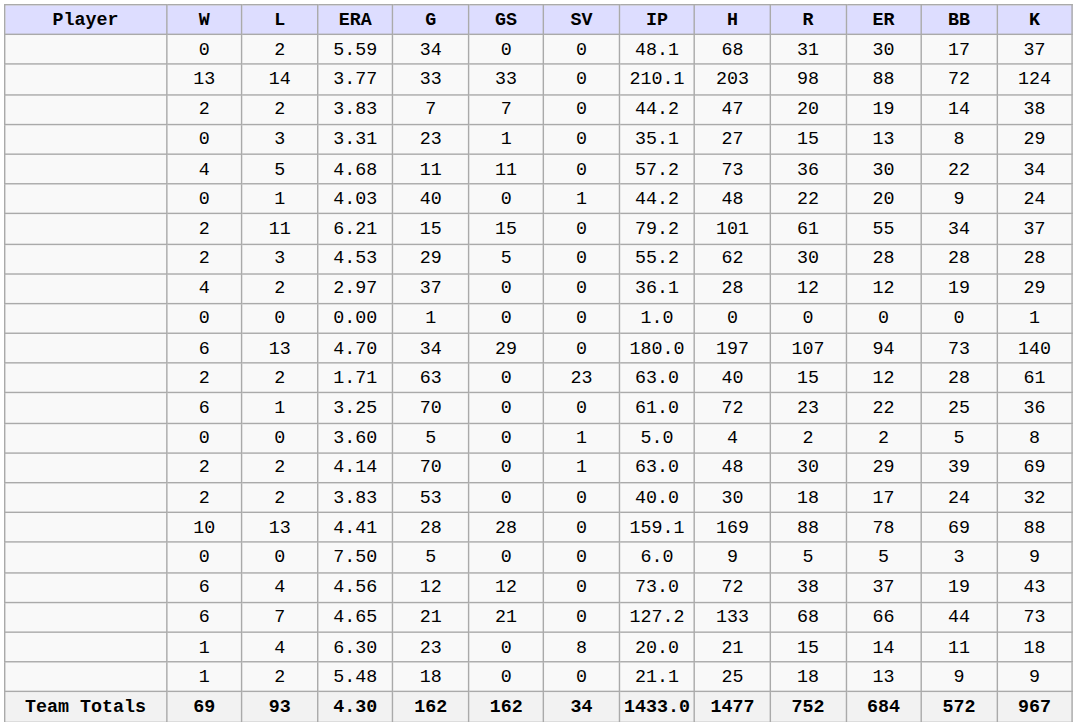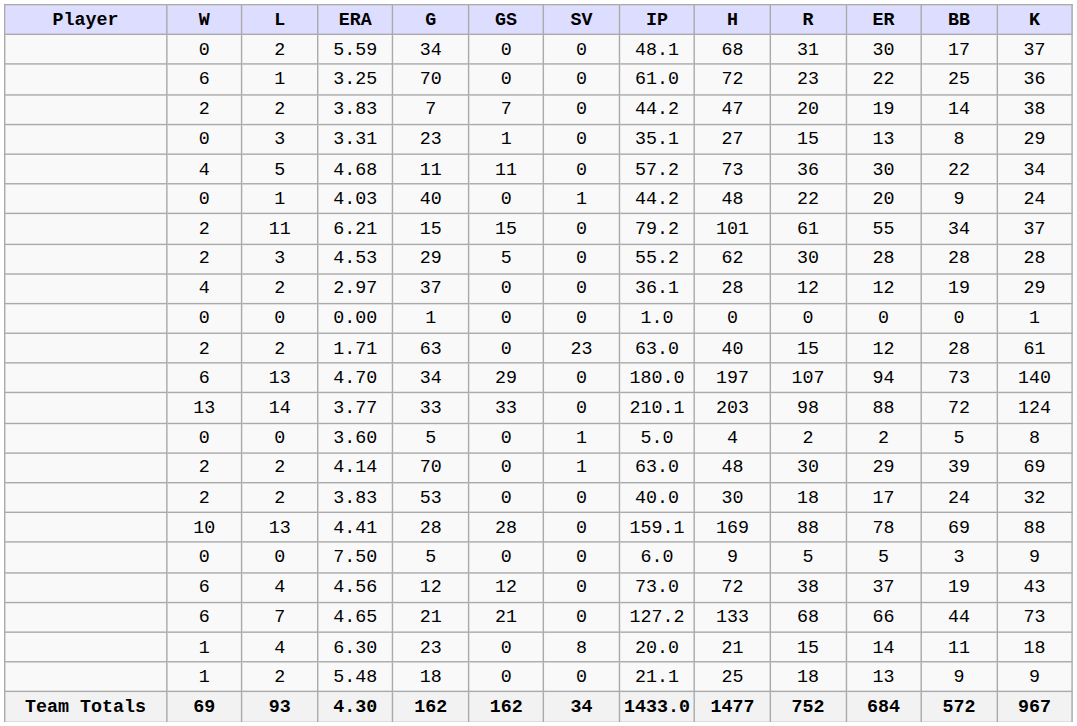rows swapped: 3.77 <-> 3.25
rows swapped: 4.70 <-> 1.71
